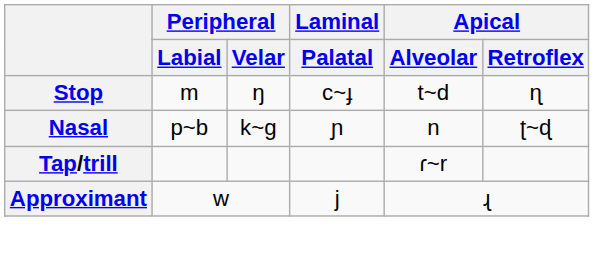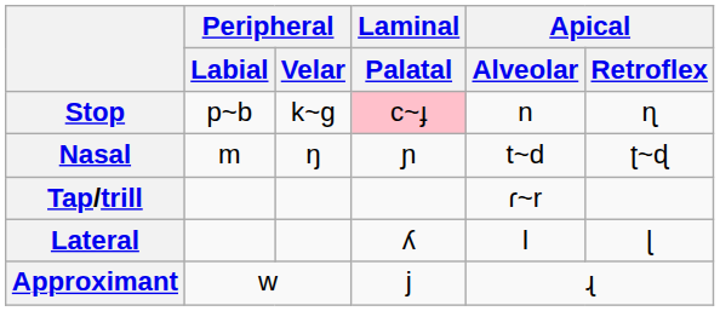Stop | Peripheral / Labial: m -> p~b
Stop | Peripheral / Velar: ŋ -> k~ɡ
Stop | Laminal / Palatal: no background -> pink background
Stop | Apical / Alveolar: t~d -> n
Nasal | Peripheral / Labial: p~b -> m
Nasal | Peripheral / Velar: k~ɡ -> ŋ
Nasal | Apical / Alveolar: n -> t~d
+ row: Lateral | ʎ | l | ɭ
